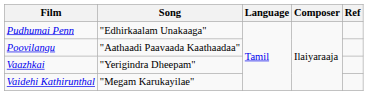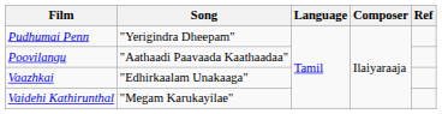Pudhumai Penn | Song: "Edhirkaalam Unakaaga" -> "Yerigindra Dheepam"
Vaazhkai | Song: "Yerigindra Dheepam" -> "Edhirkaalam Unakaaga"
